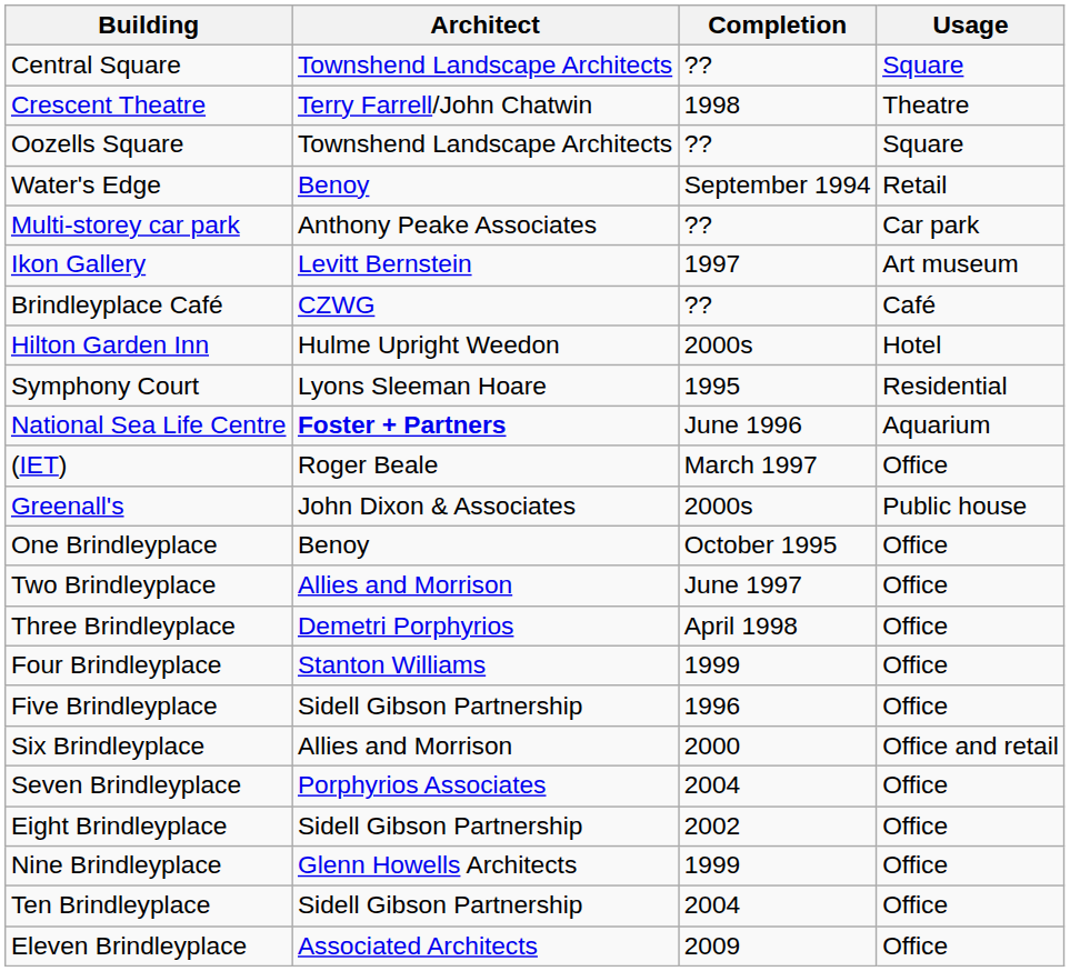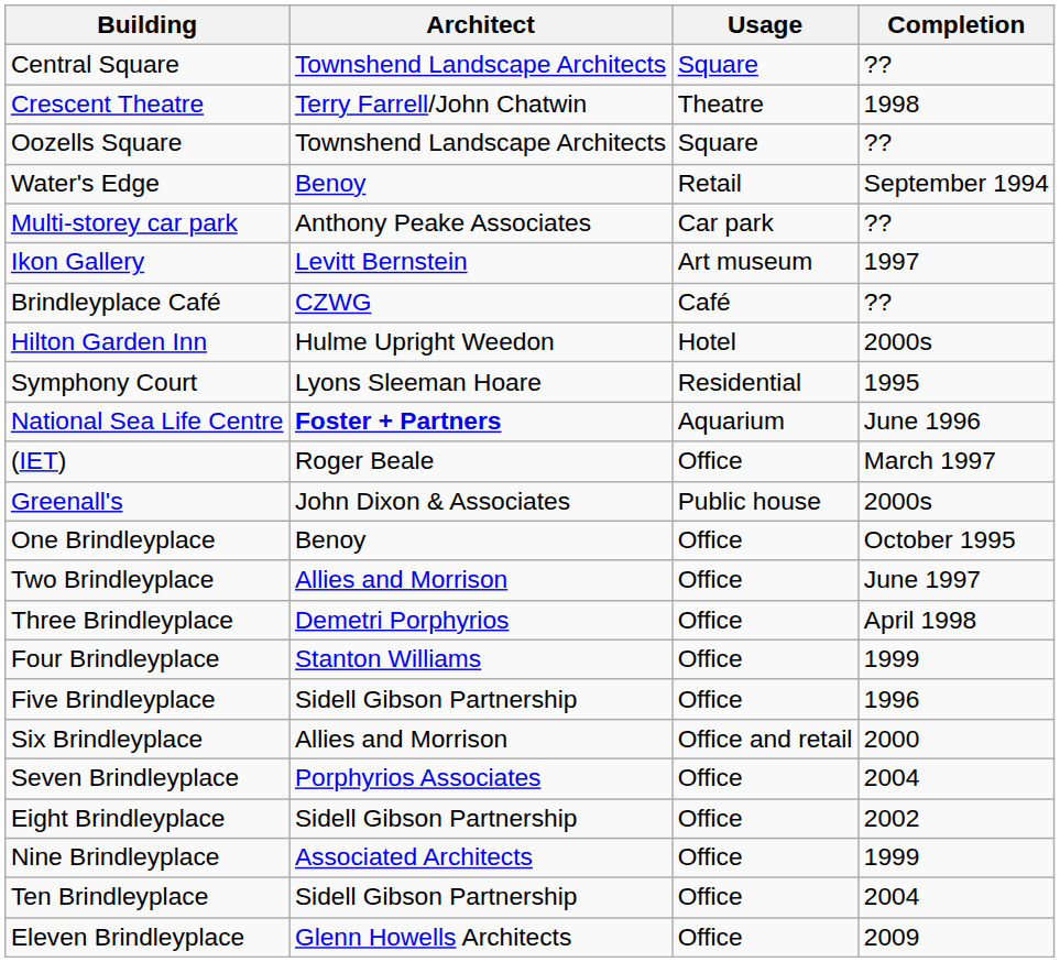columns swapped: Usage <-> Completion
Nine Brindleyplace | Architect: Glenn Howells Architects -> Associated Architects
Eleven Brindleyplace | Architect: Associated Architects -> Glenn Howells Architects
